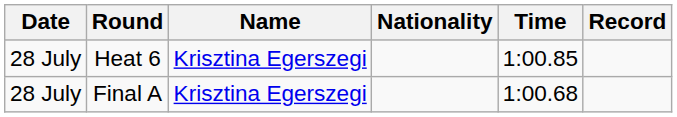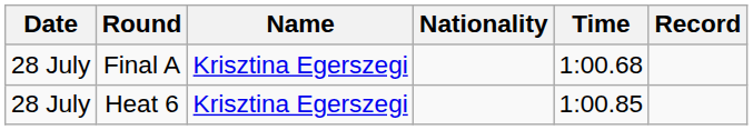rows swapped: Heat 6 <-> Final A
